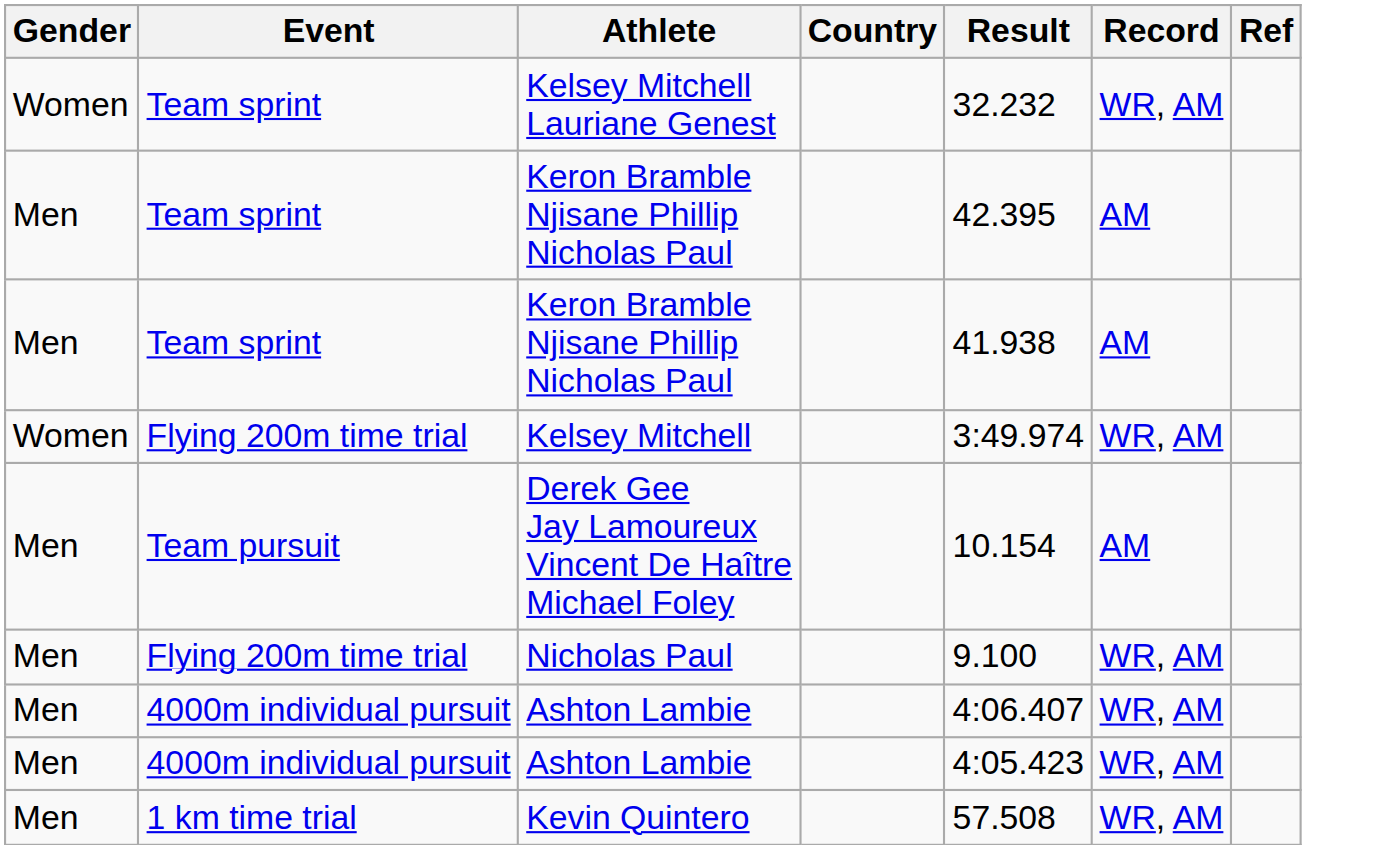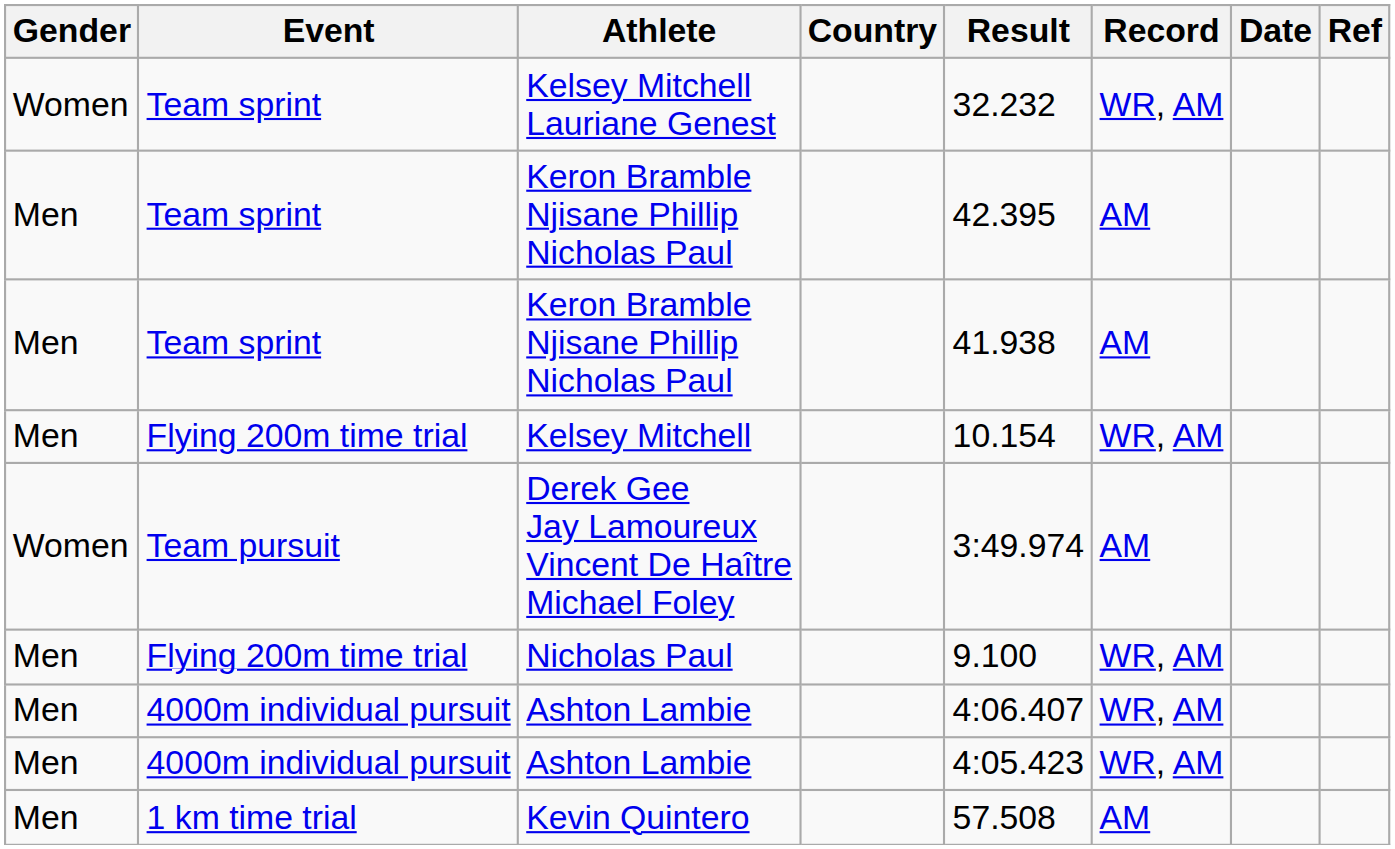+ column: Date
Kelsey Mitchell | Gender: Women -> Men
Kelsey Mitchell | Result: 3:49.974 -> 10.154
Derek Gee Jay Lamoureux Vincent De Haître Michael Foley | Gender: Men -> Women
Derek Gee Jay Lamoureux Vincent De Haître Michael Foley | Result: 10.154 -> 3:49.974
Kevin Quintero | Record: WR, AM -> AM
